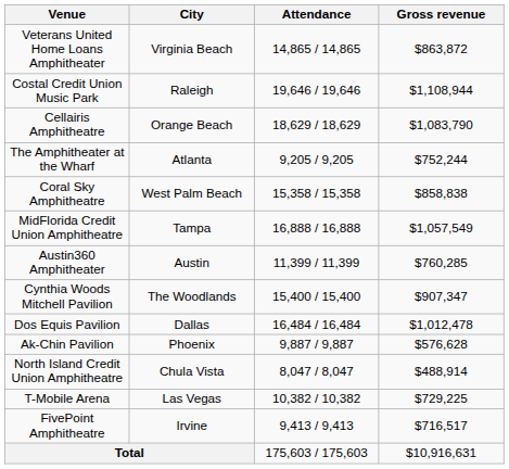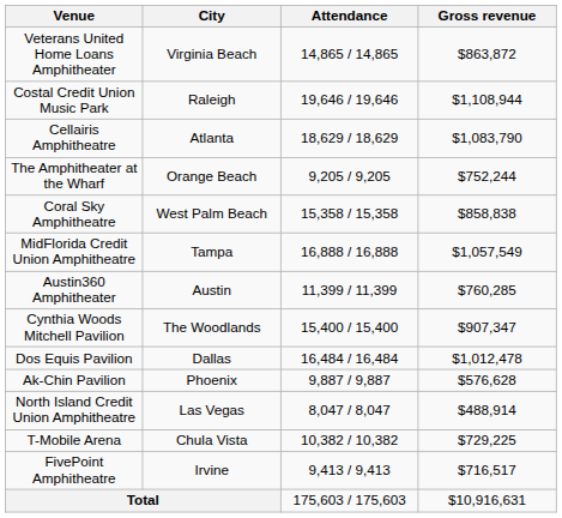Cellairis Amphitheatre | City: Orange Beach -> Atlanta
The Amphitheater at the Wharf | City: Atlanta -> Orange Beach
North Island Credit Union Amphitheatre | City: Chula Vista -> Las Vegas
T-Mobile Arena | City: Las Vegas -> Chula Vista
